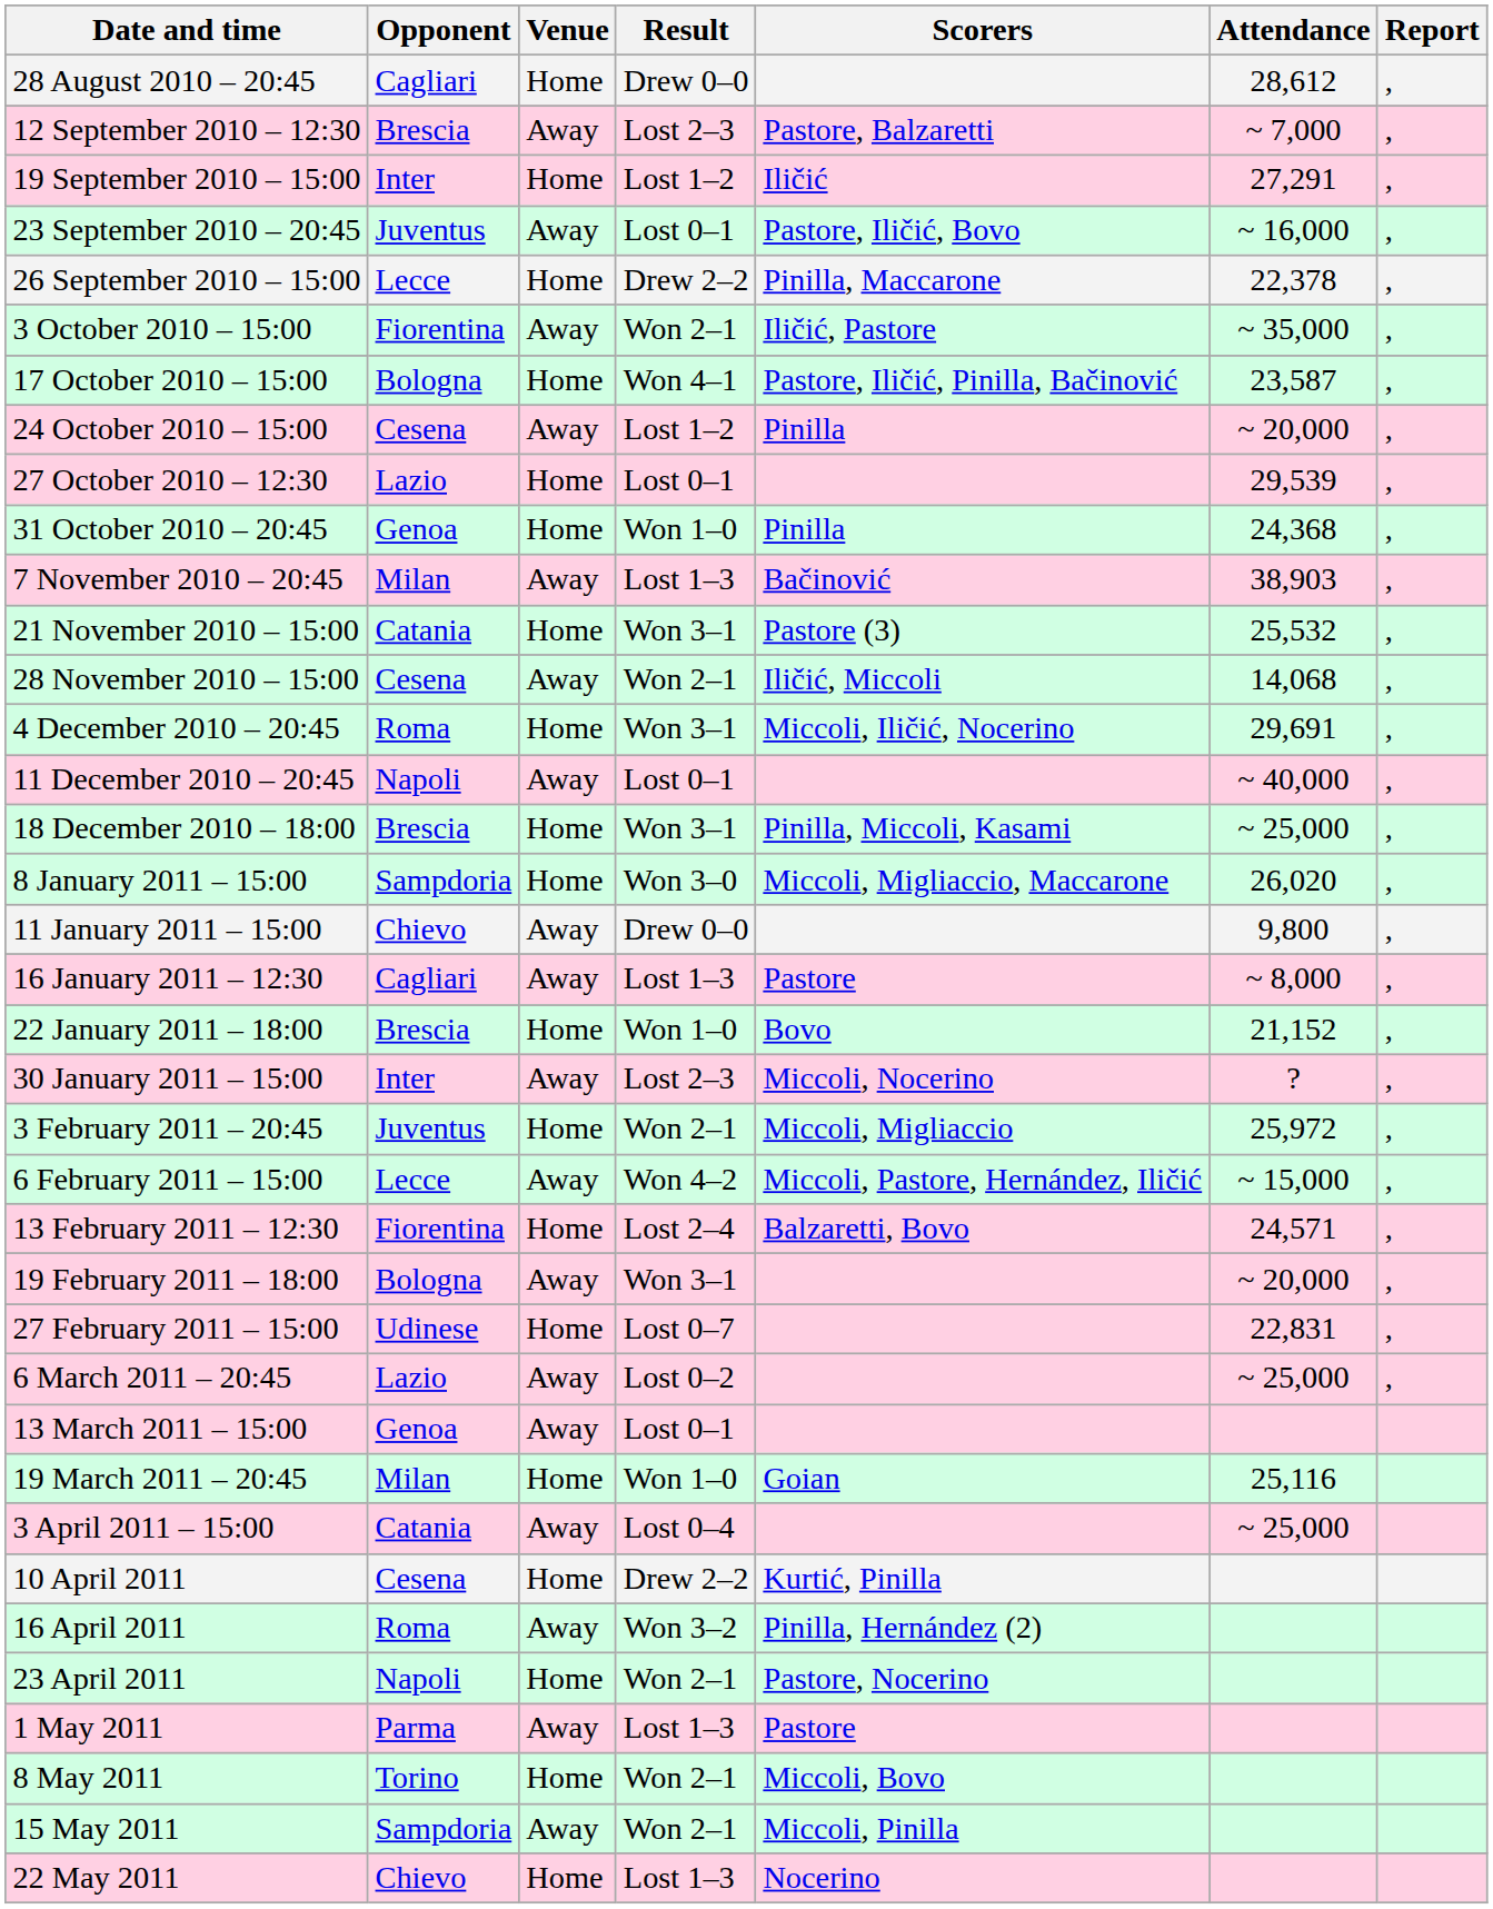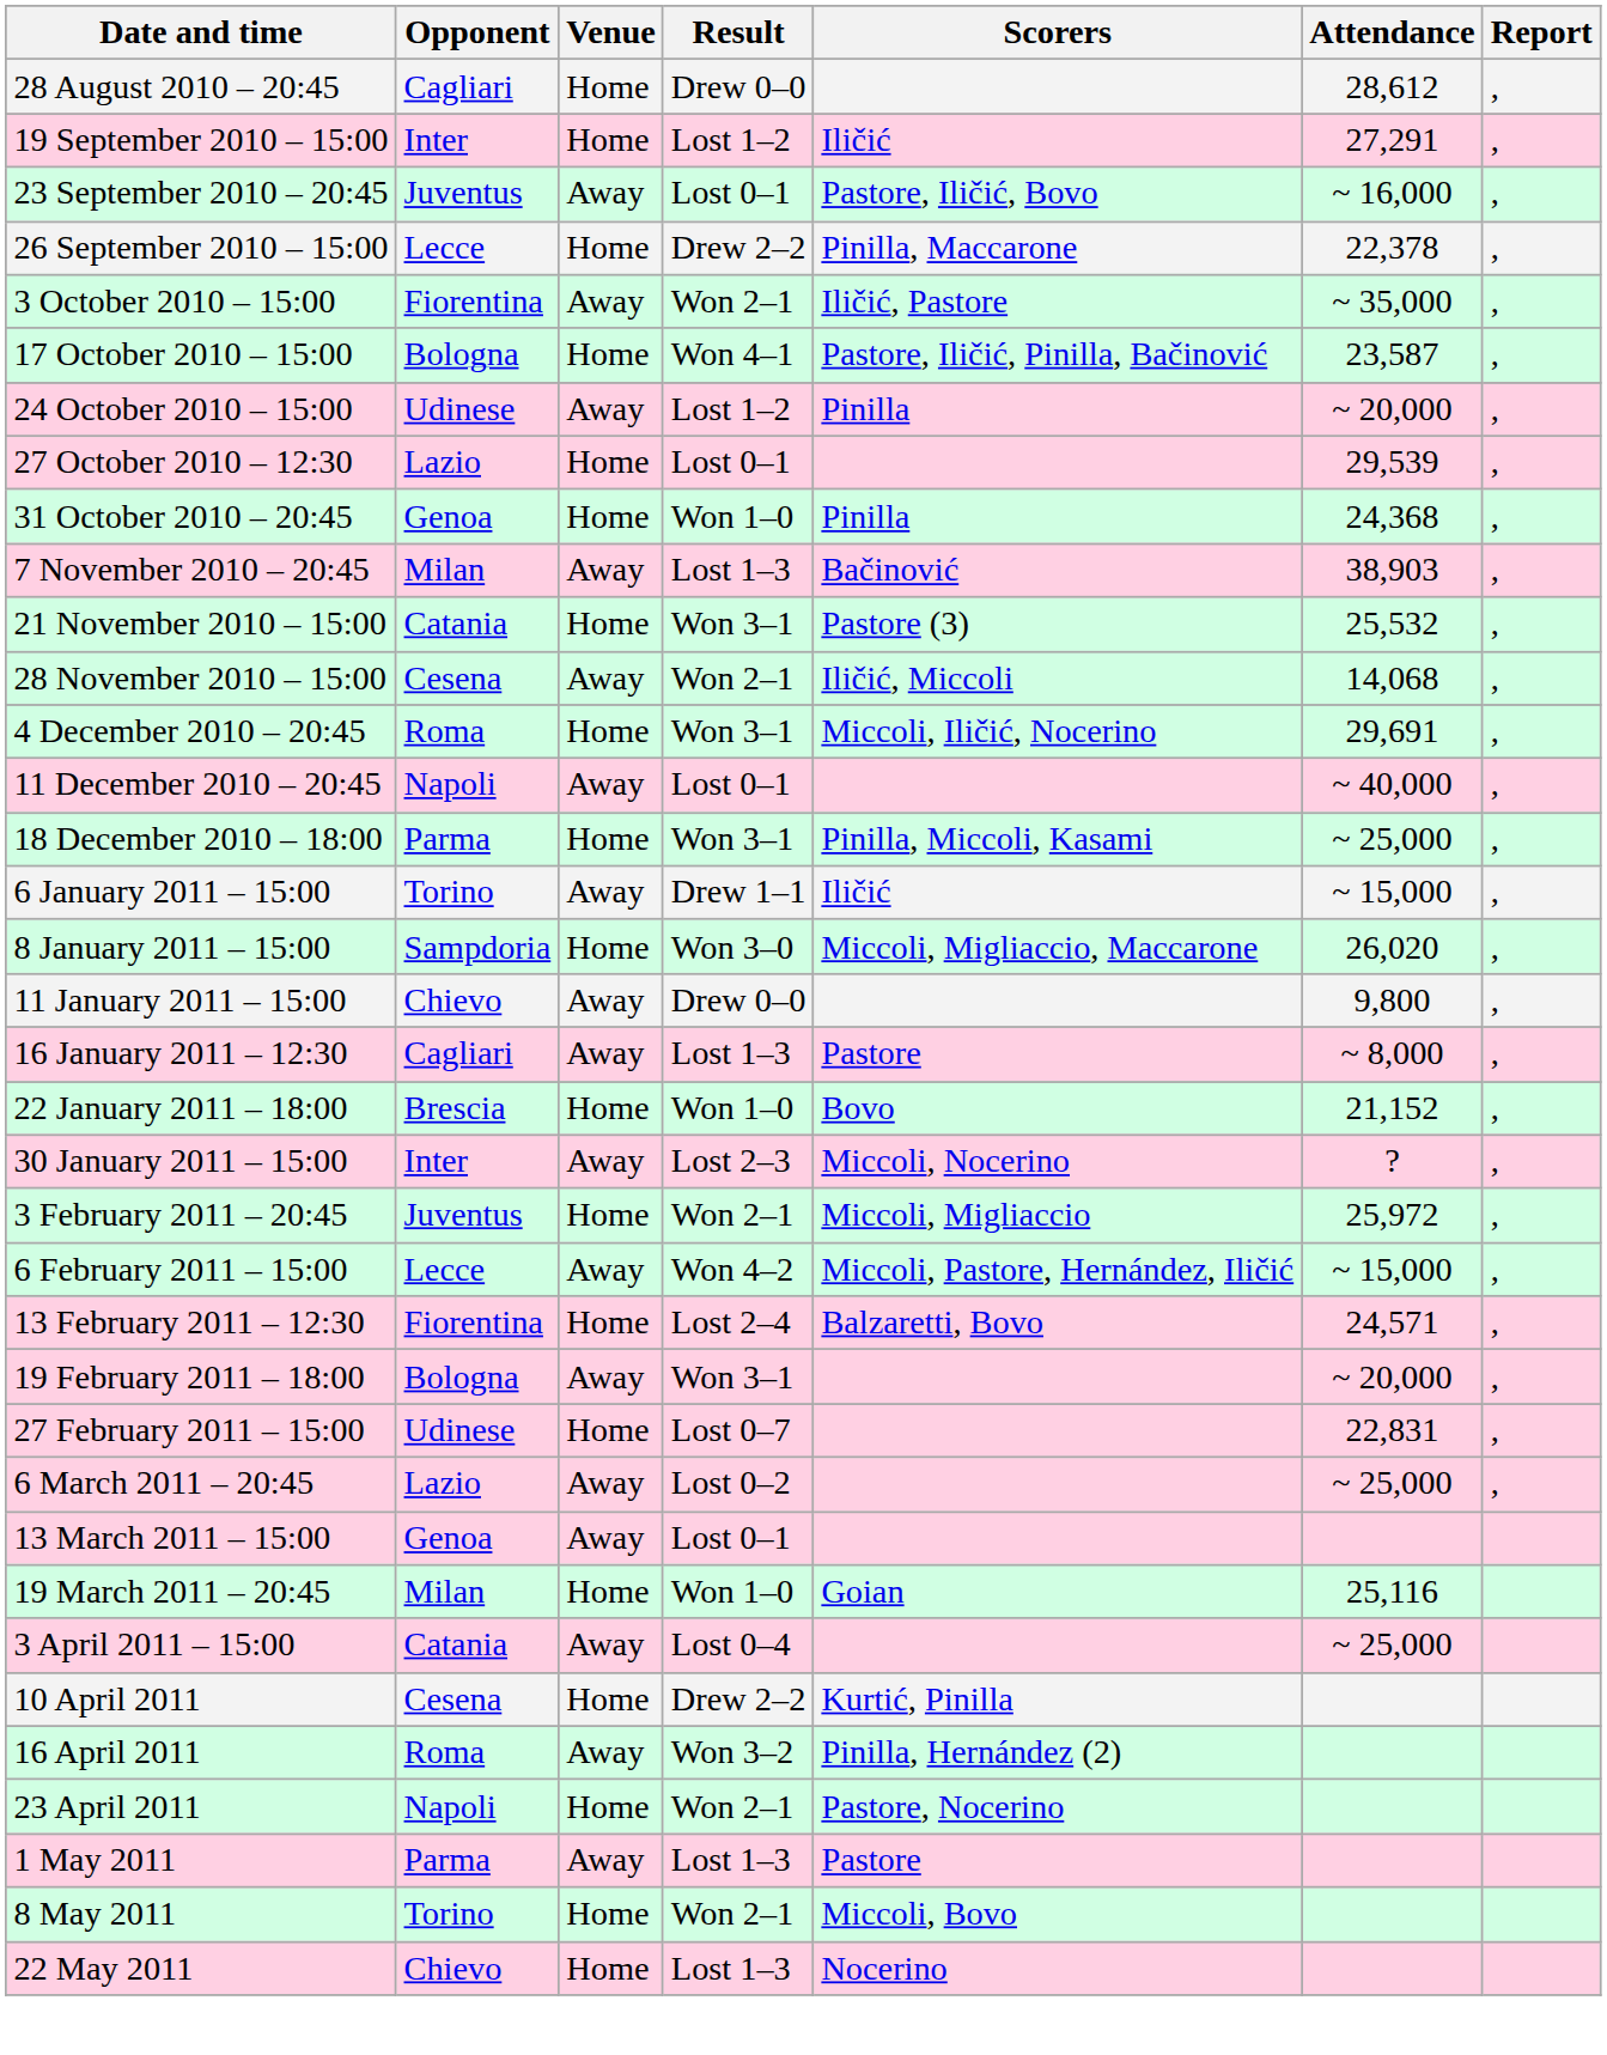- row: 12 September 2010 – 12:30 | Brescia | Away | Lost 2–3 | Pastore, Balzaretti | ~ 7,000 | ,
24 October 2010 – 15:00 | Opponent: Cesena -> Udinese
18 December 2010 – 18:00 | Opponent: Brescia -> Parma
+ row: 6 January 2011 – 15:00 | Torino | Away | Drew 1–1 | Iličić | ~ 15,000 | ,
- row: 15 May 2011 | Sampdoria | Away | Won 2–1 | Miccoli, Pinilla
